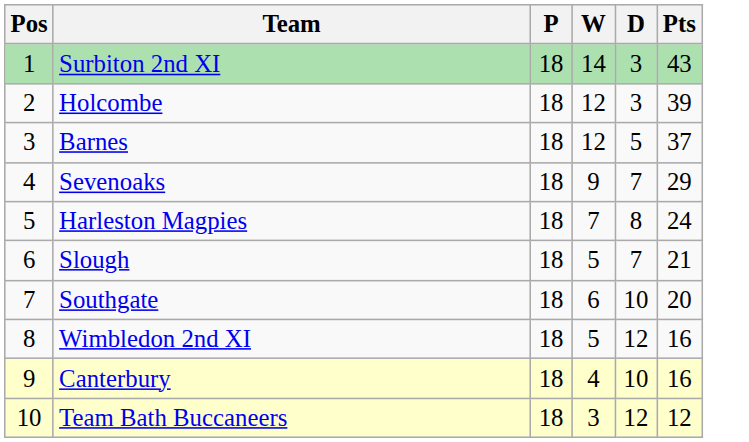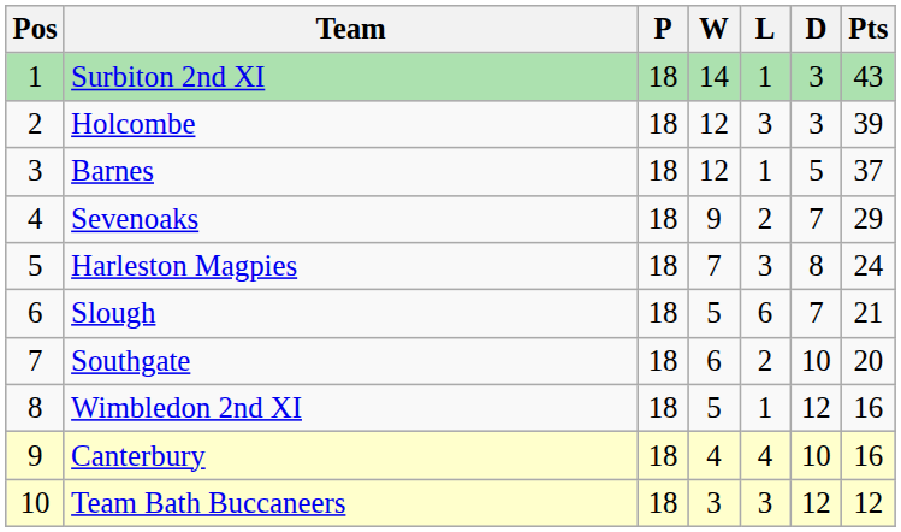+ column: L | 1 | 3 | 1 | 2 | 3 | 6 | 2 | 1 | 4 | 3
